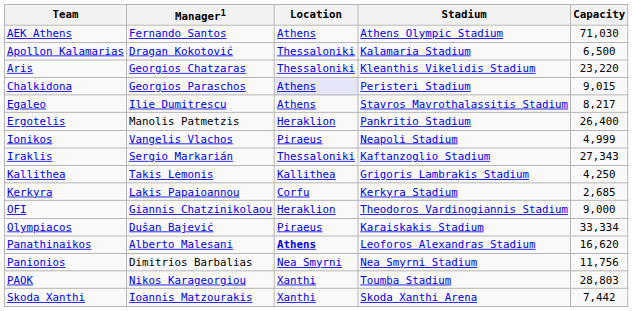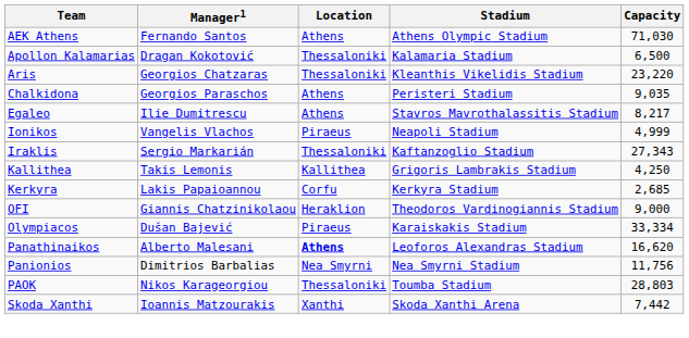Chalkidona | Location: lavender background -> no background
Chalkidona | Capacity: 9,015 -> 9,035
- row: Ergotelis | Manolis Patmetzis | Heraklion | Pankritio Stadium | 26,400
PAOK | Location: Xanthi -> Thessaloniki
